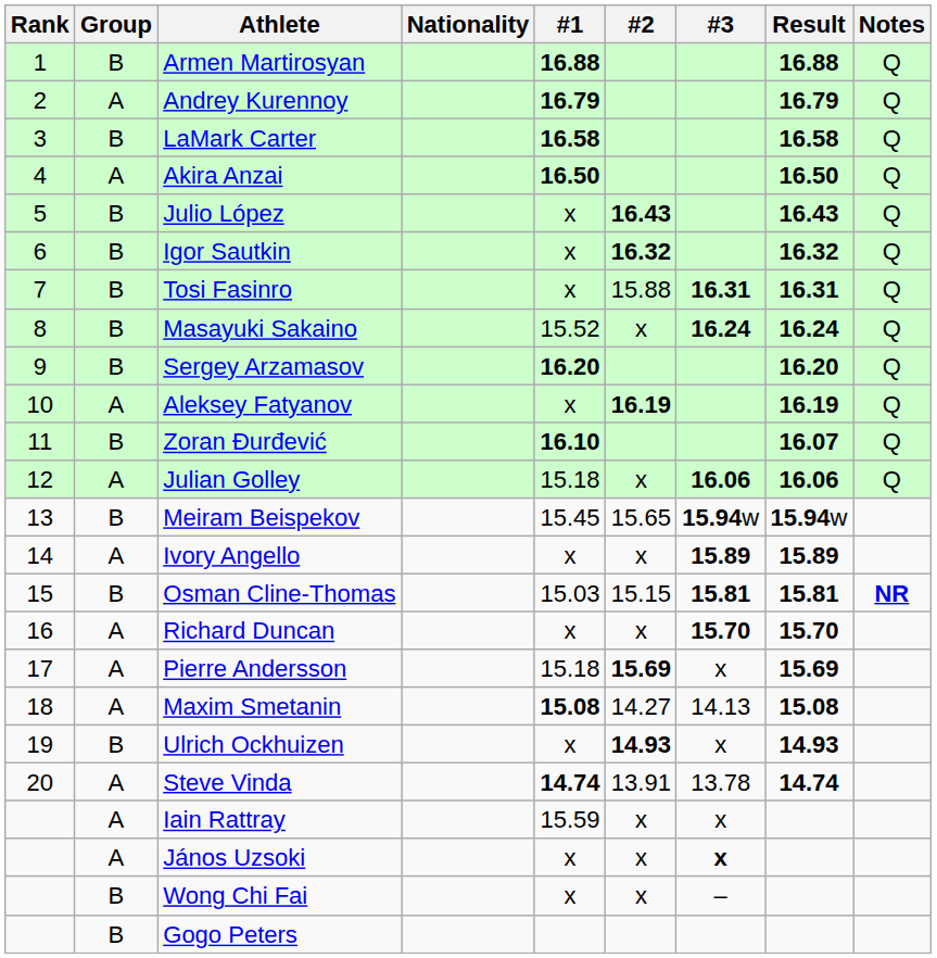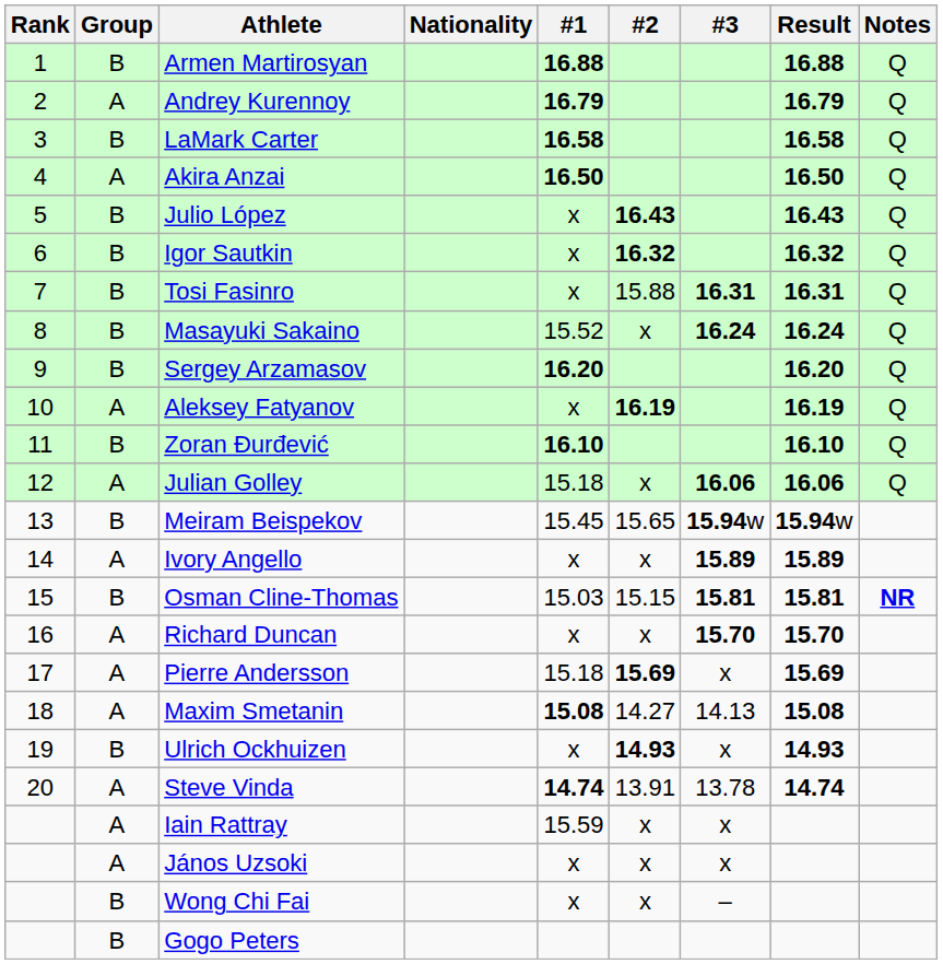Zoran Đurđević | Result: 16.07 -> 16.10
János Uzsoki | #3: bold -> normal
